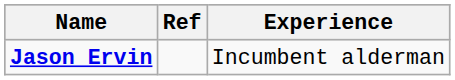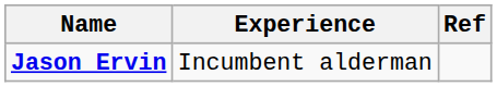columns swapped: Experience <-> Ref
